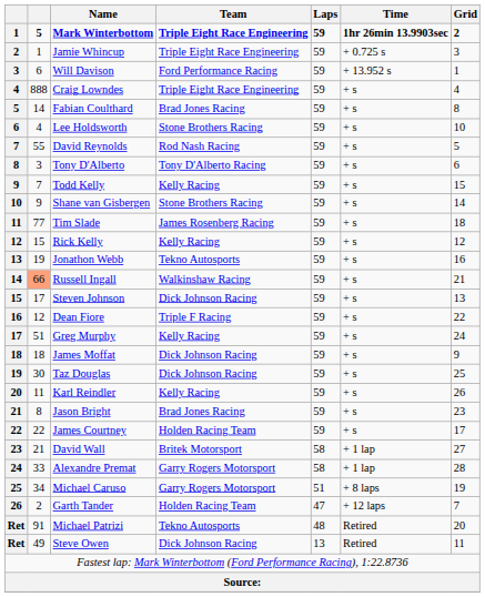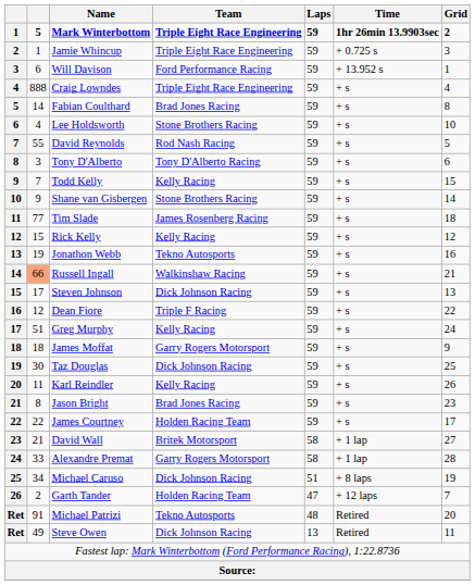James Moffat | Team: Dick Johnson Racing -> Garry Rogers Motorsport
Michael Caruso | Team: Garry Rogers Motorsport -> Dick Johnson Racing
